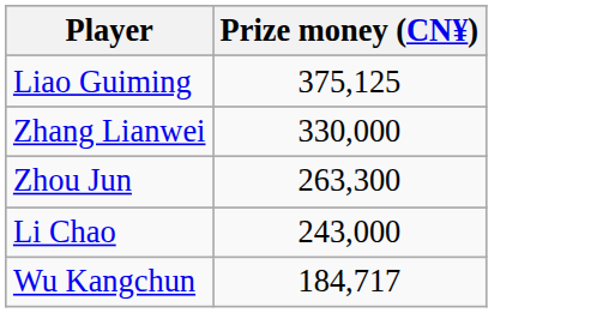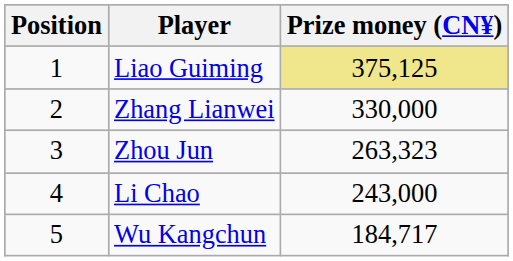+ column: Position | 1 | 2 | 3 | 4 | 5
Liao Guiming | Prize money (CN¥): no background -> khaki background
Zhou Jun | Prize money (CN¥): 263,300 -> 263,323
